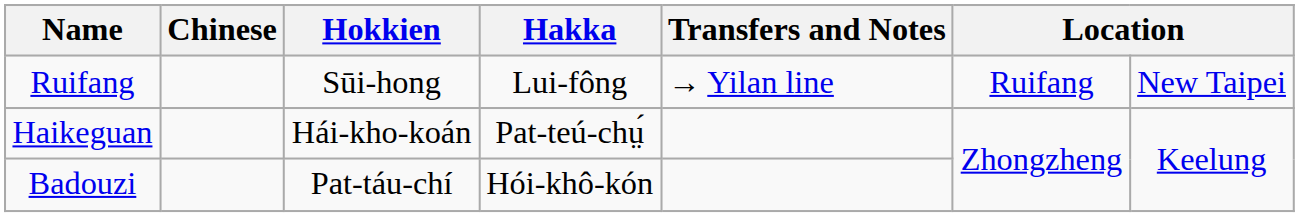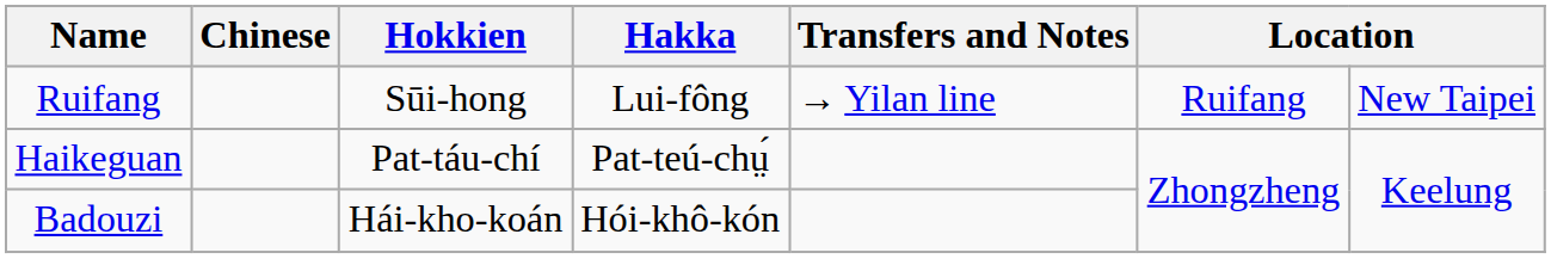Haikeguan | Hokkien: Hái-kho-koán -> Pat-táu-chí
Badouzi | Hokkien: Pat-táu-chí -> Hái-kho-koán
